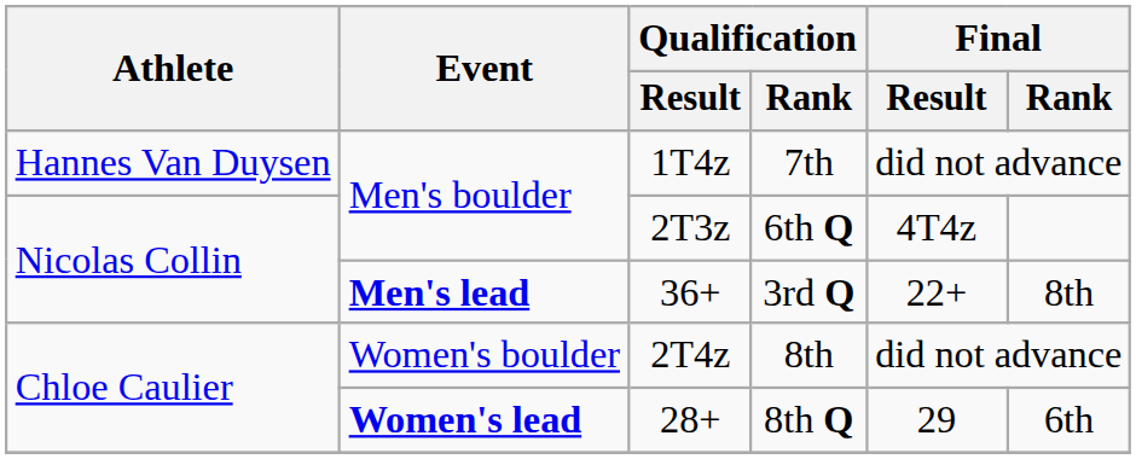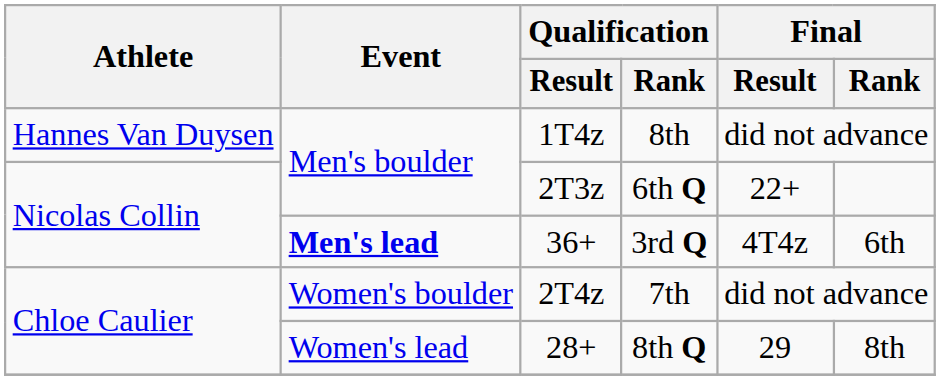1T4z | Qualification / Rank: 7th -> 8th
2T3z | Final / Result: 4T4z -> 22+
36+ | Final / Result: 22+ -> 4T4z
36+ | Final / Rank: 8th -> 6th
2T4z | Qualification / Rank: 8th -> 7th
28+ | Event: bold -> normal
28+ | Final / Rank: 6th -> 8th
